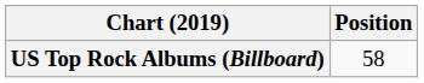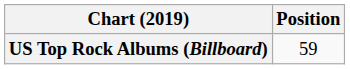US Top Rock Albums (Billboard) | Position: 58 -> 59
